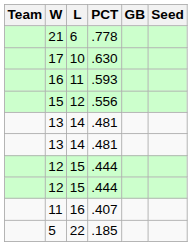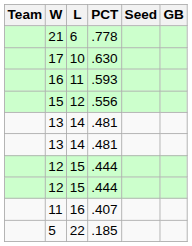columns swapped: GB <-> Seed
